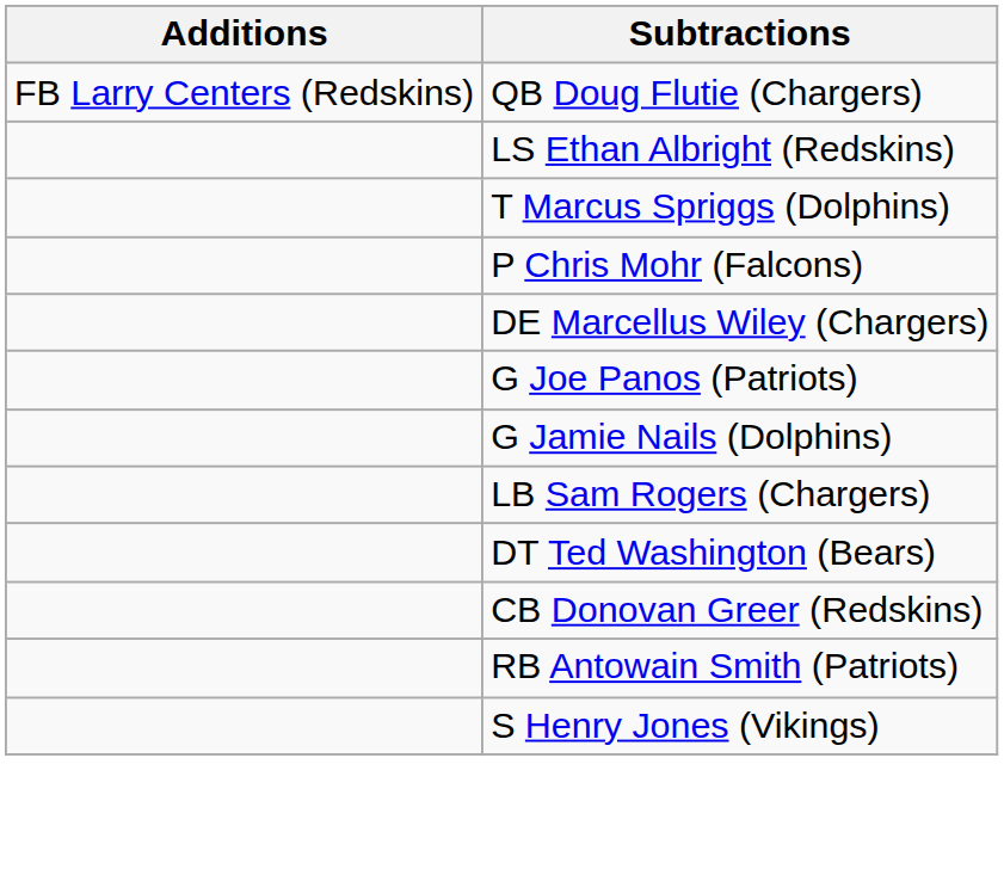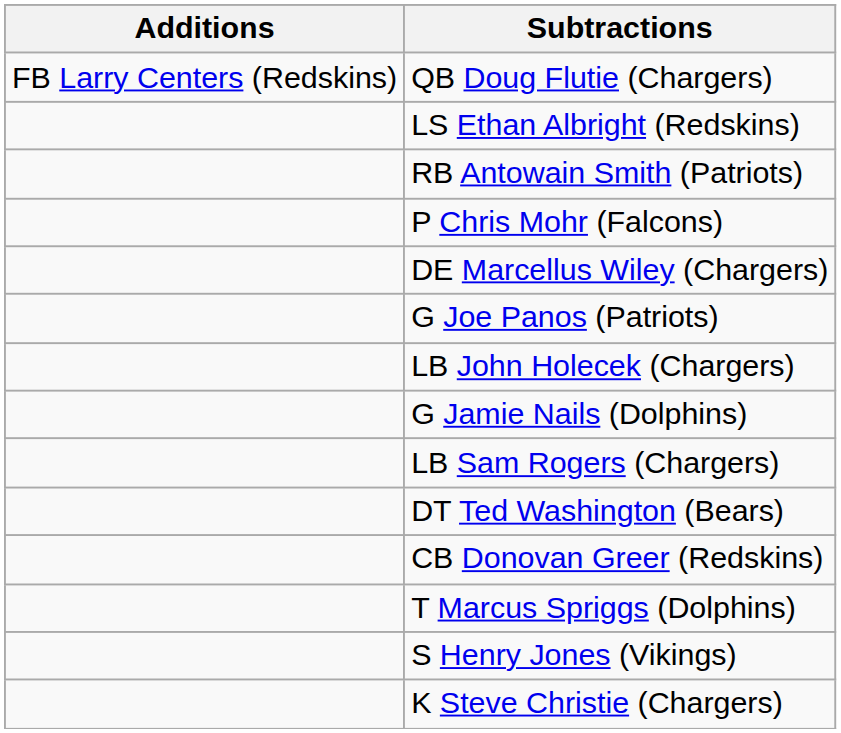rows swapped: RB Antowain Smith (Patriots) <-> T Marcus Spriggs (Dolphins)
+ row: LB John Holecek (Chargers)
+ row: K Steve Christie (Chargers)
